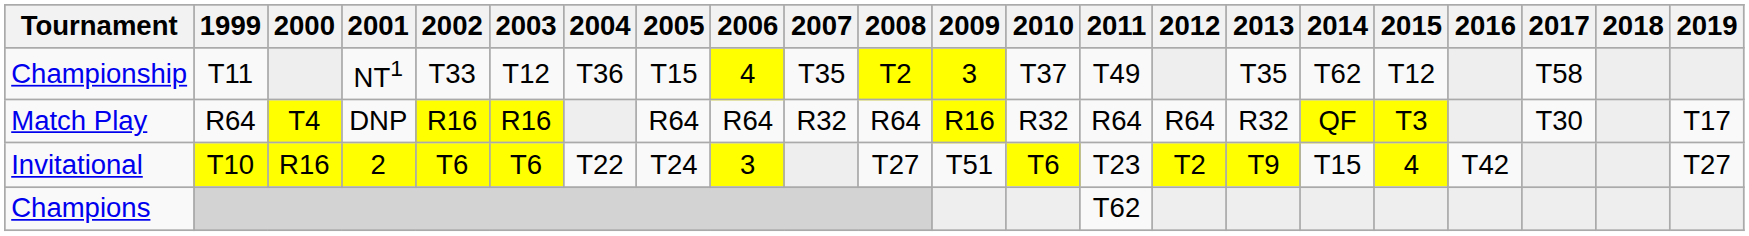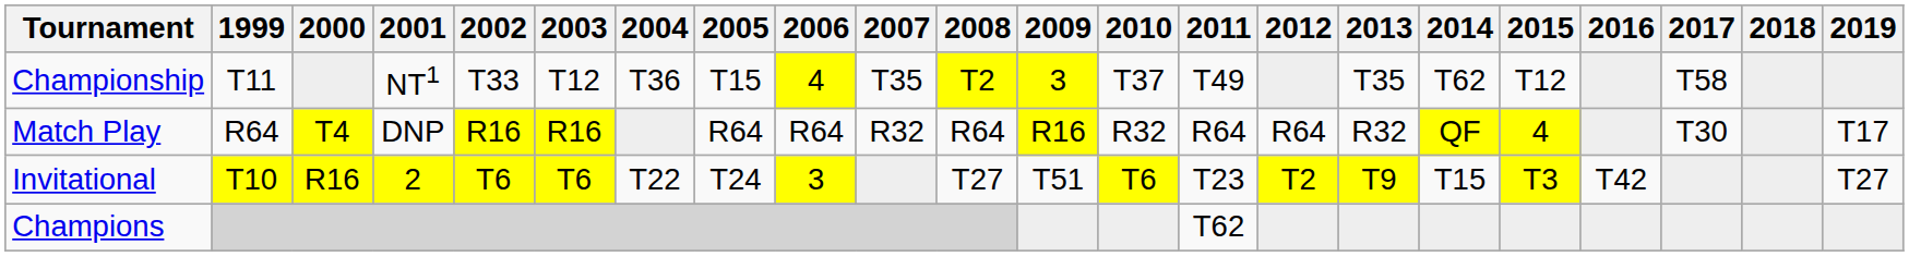Match Play | 2015: T3 -> 4
Invitational | 2015: 4 -> T3
